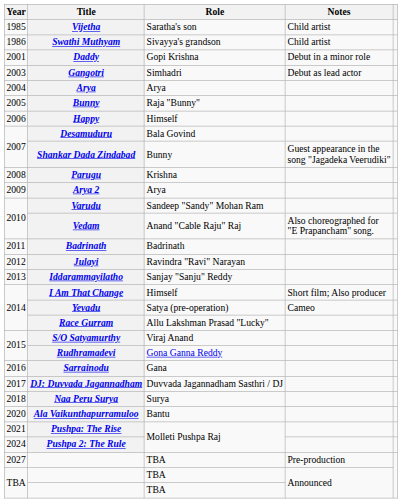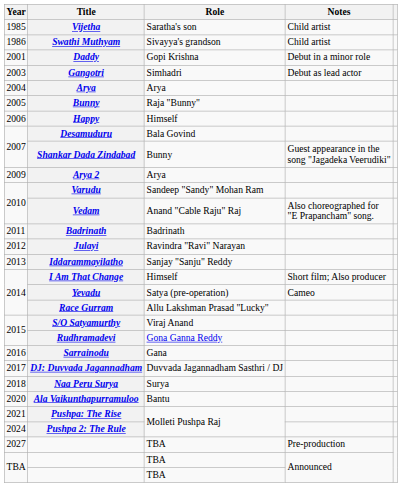- row: 2008 | Parugu | Krishna
